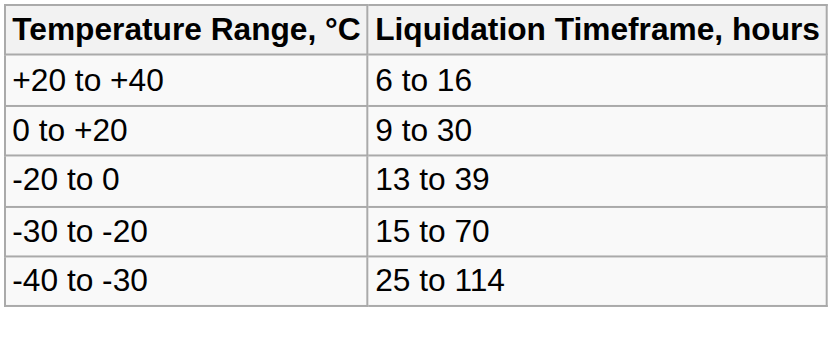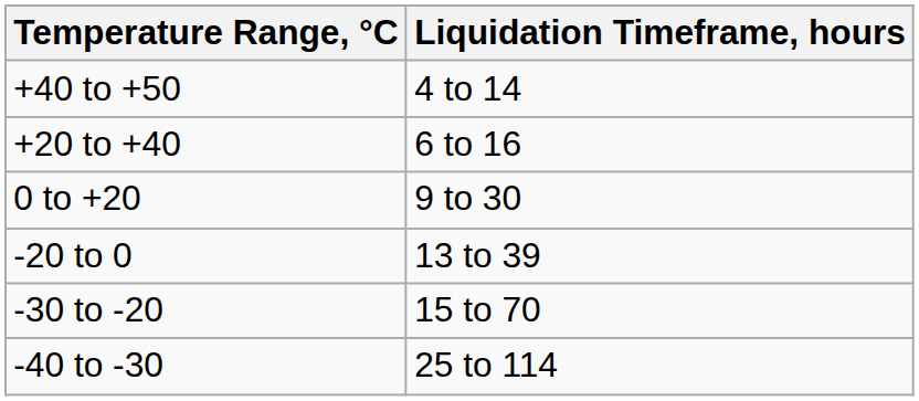+ row: +40 to +50 | 4 to 14
